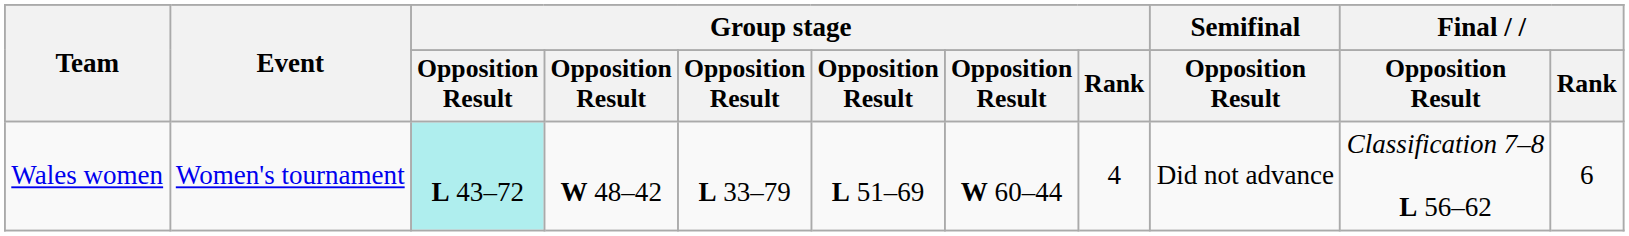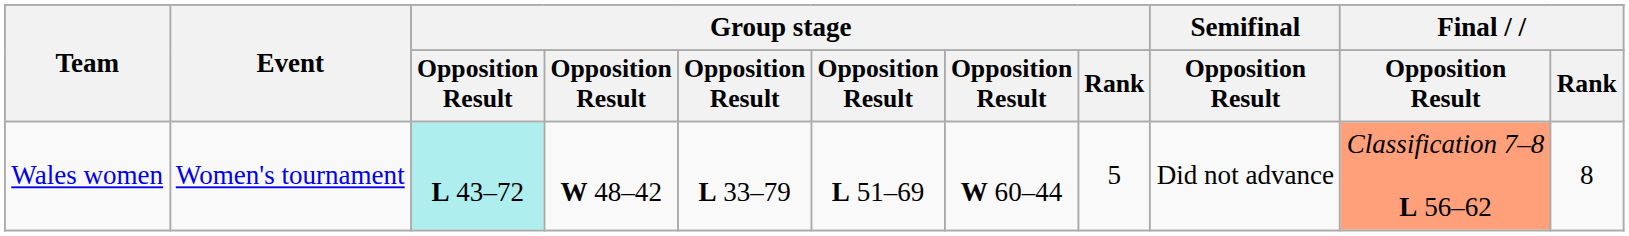Wales women | Group stage / Rank: 4 -> 5
Wales women | Final / Opposition Result: no background -> lightsalmon background
Wales women | Final / Rank: 6 -> 8
